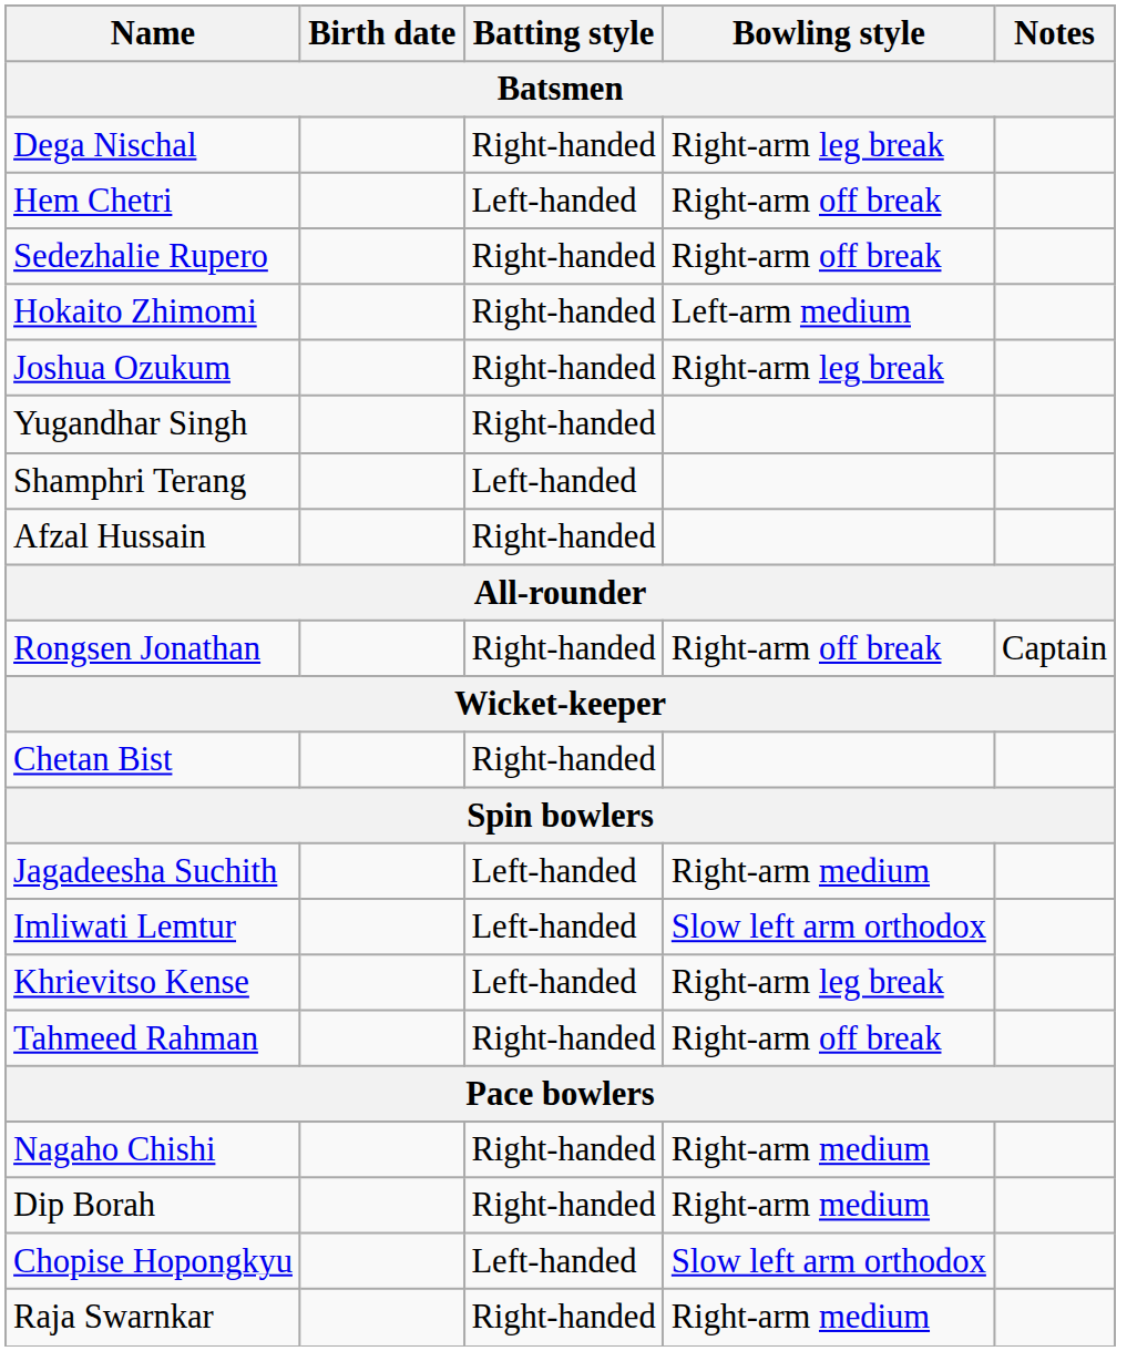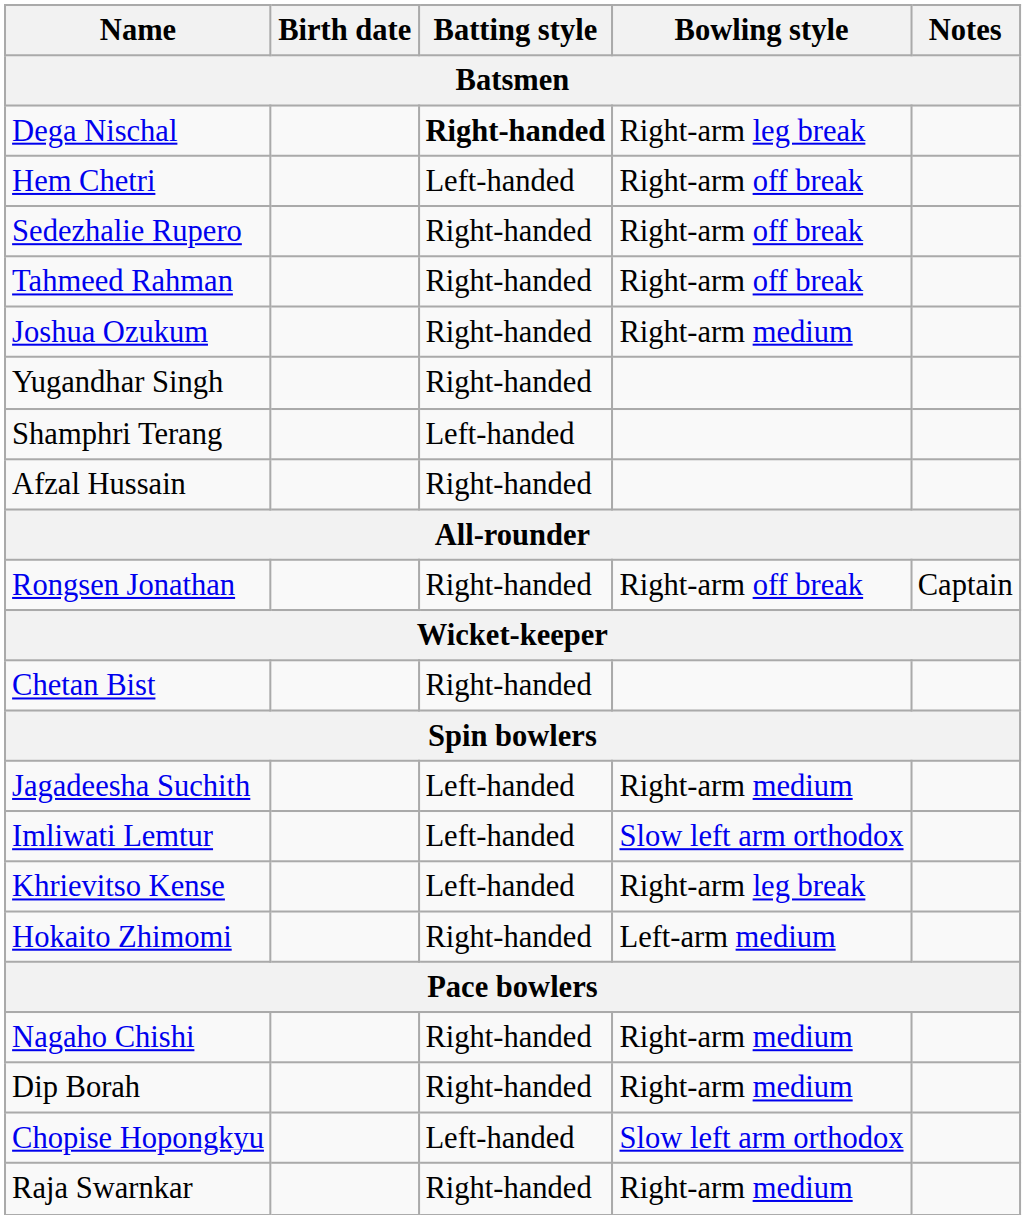Dega Nischal | Batting style: normal -> bold
rows swapped: Hokaito Zhimomi <-> Tahmeed Rahman
Joshua Ozukum | Bowling style: Right-arm leg break -> Right-arm medium
